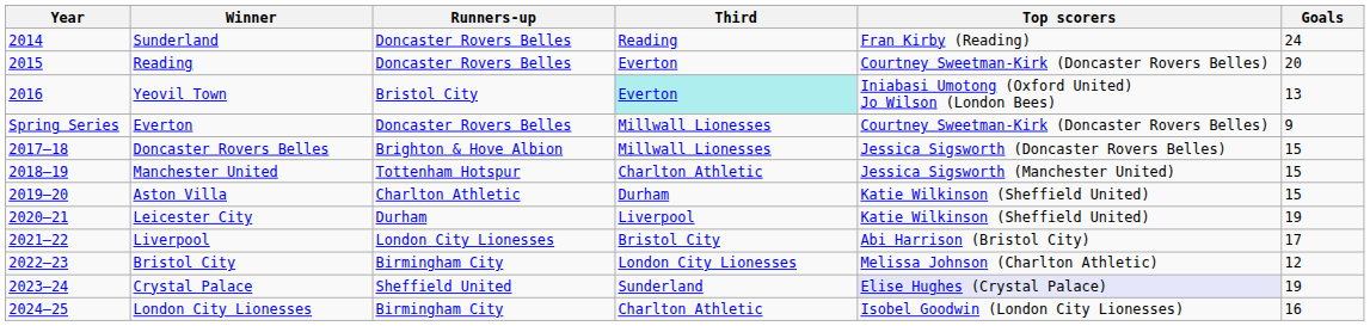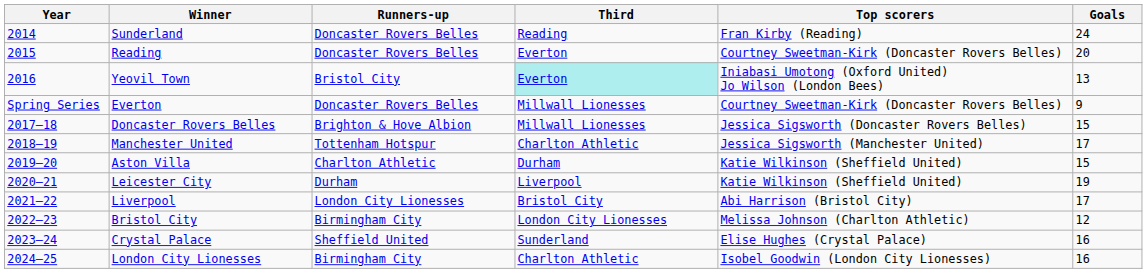Manchester United | Goals: 15 -> 17
Crystal Palace | Top scorers: lavender background -> no background
Crystal Palace | Goals: 19 -> 16
